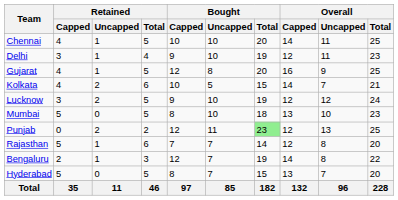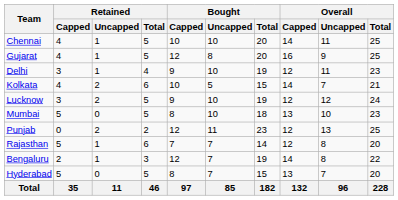rows swapped: Delhi <-> Gujarat
Punjab | Bought / Total: lightgreen background -> no background
